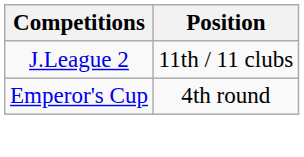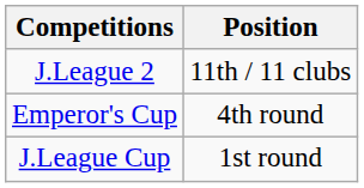+ row: J.League Cup | 1st round
